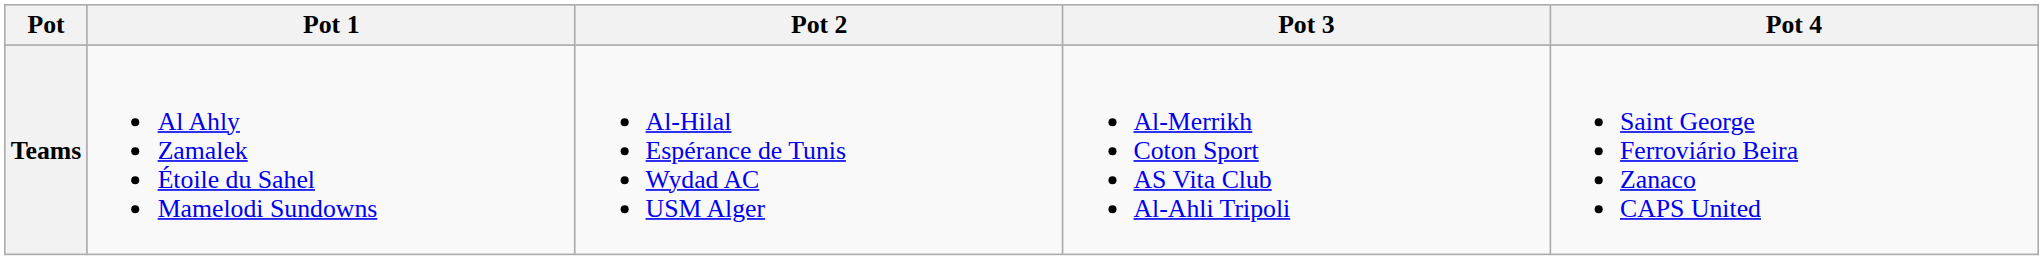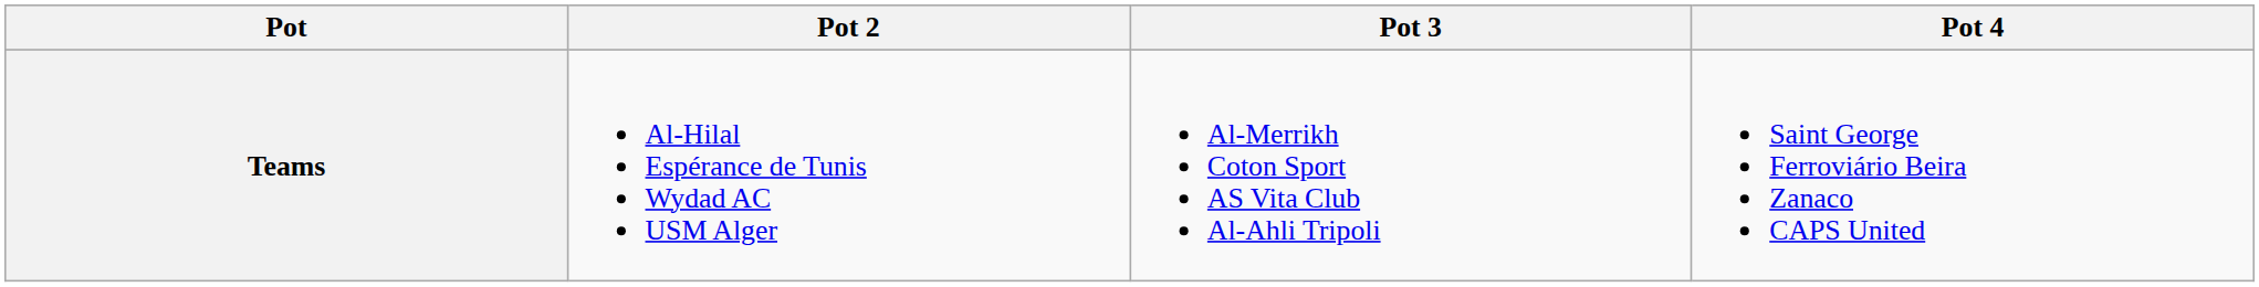- column: Pot 1 | Al Ahly Zamalek Étoile du Sahel Mamelodi Sundowns
